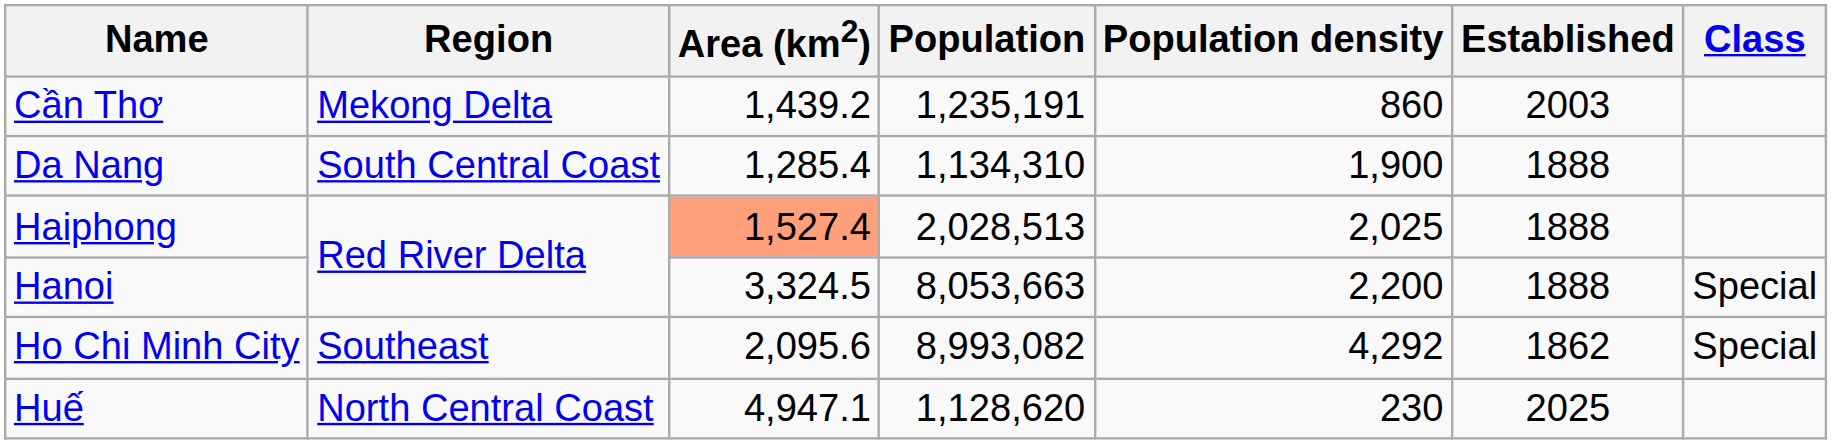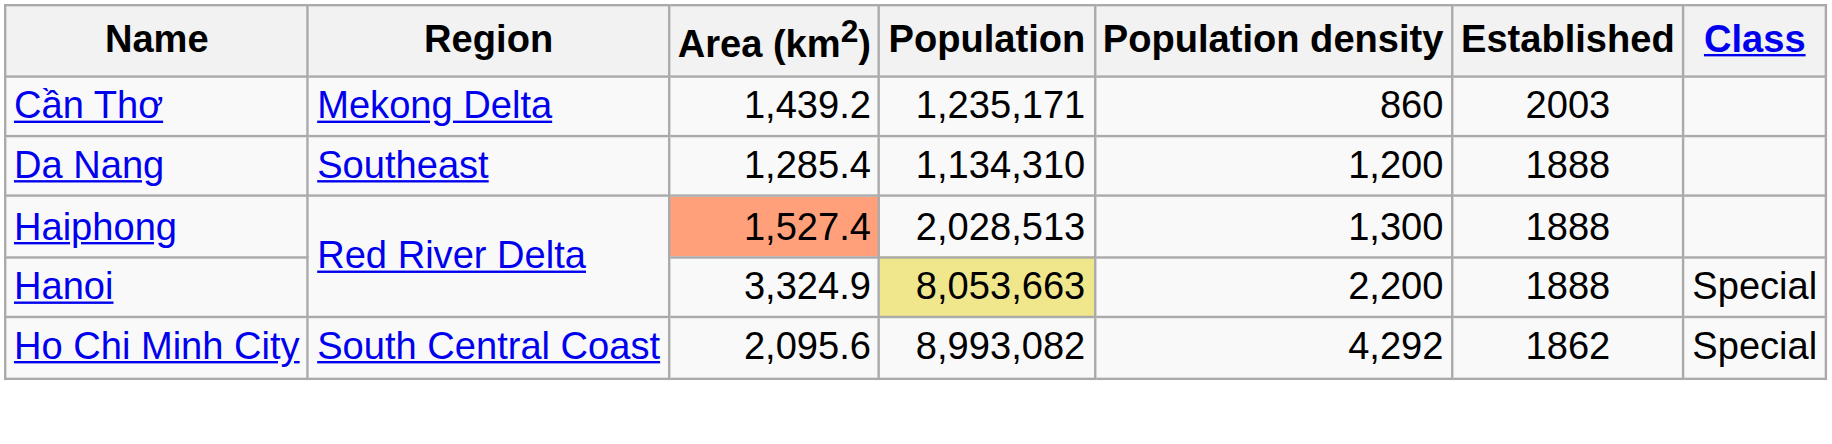Cần Thơ | Population: 1,235,191 -> 1,235,171
Da Nang | Region: South Central Coast -> Southeast
Da Nang | Population density: 1,900 -> 1,200
Haiphong | Population density: 2,025 -> 1,300
Hanoi | Area (km2): 3,324.5 -> 3,324.9
Hanoi | Population: no background -> khaki background
Ho Chi Minh City | Region: Southeast -> South Central Coast
- row: Huế | North Central Coast | 4,947.1 | 1,128,620 | 230 | 2025
